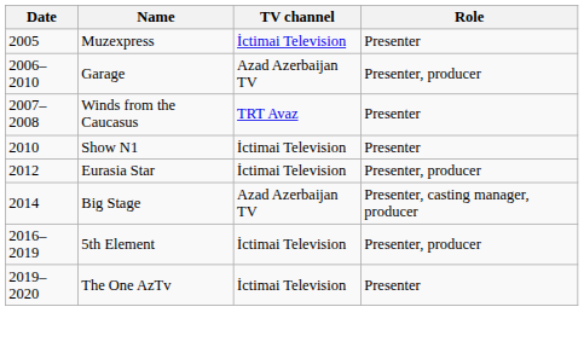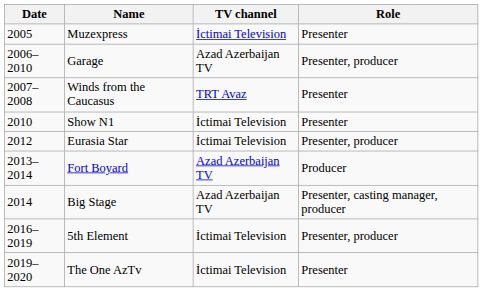+ row: 2013–2014 | Fort Boyard | Azad Azerbaijan TV | Producer
